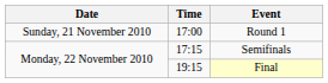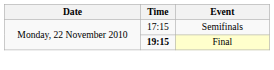- row: Sunday, 21 November 2010 | 17:00 | Round 1
Final | Time: normal -> bold
